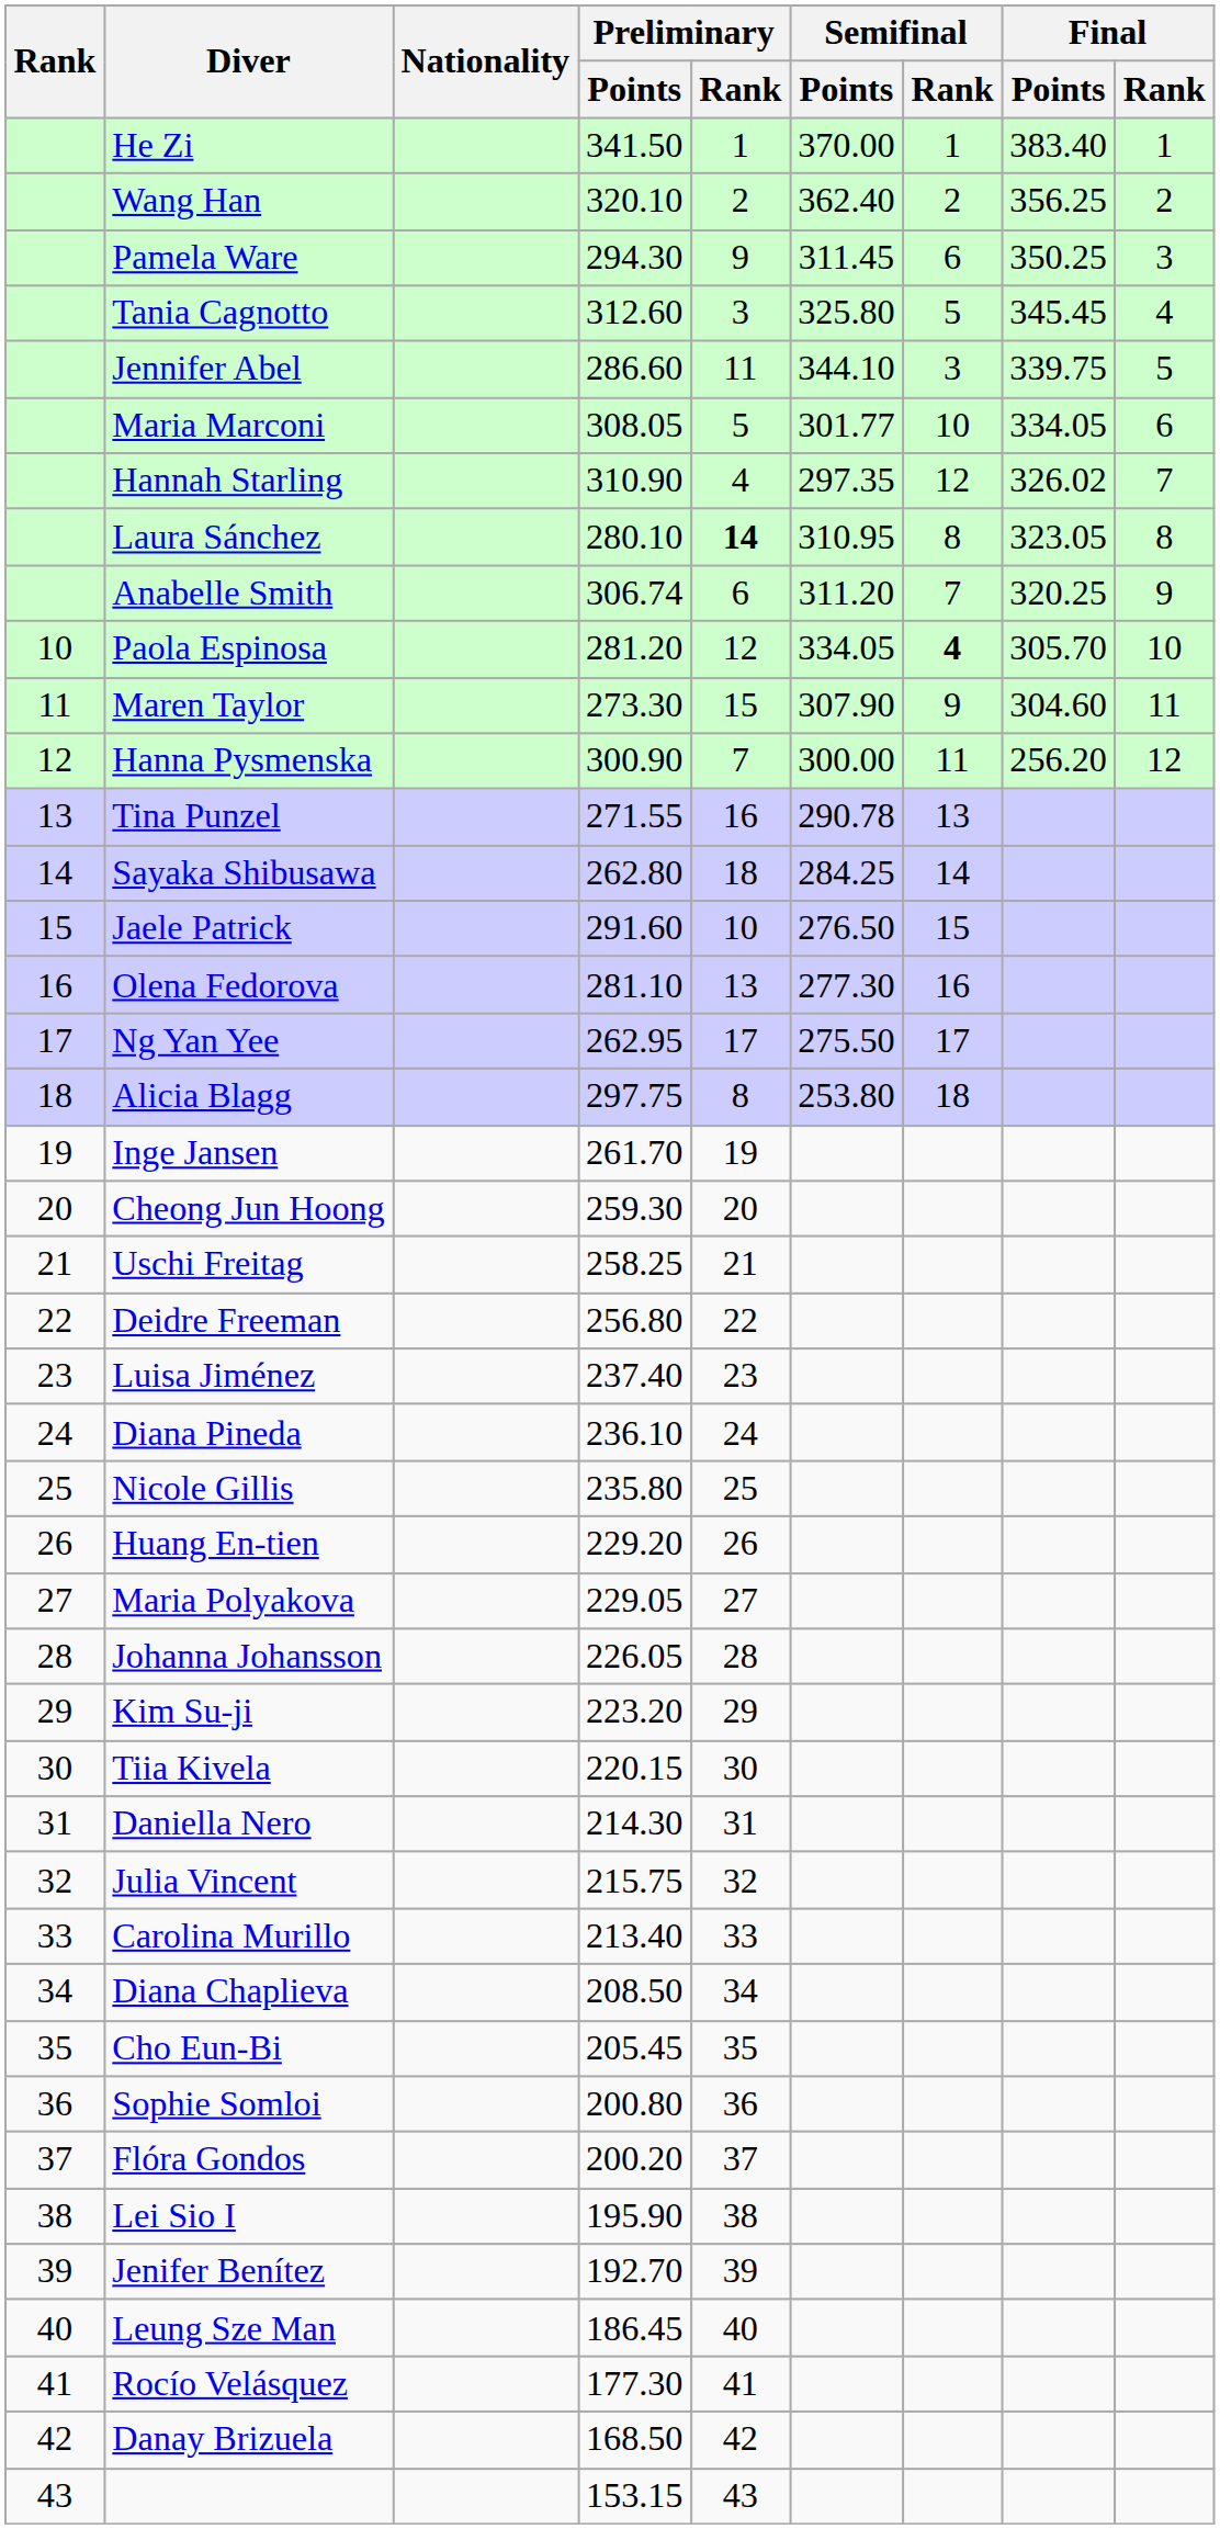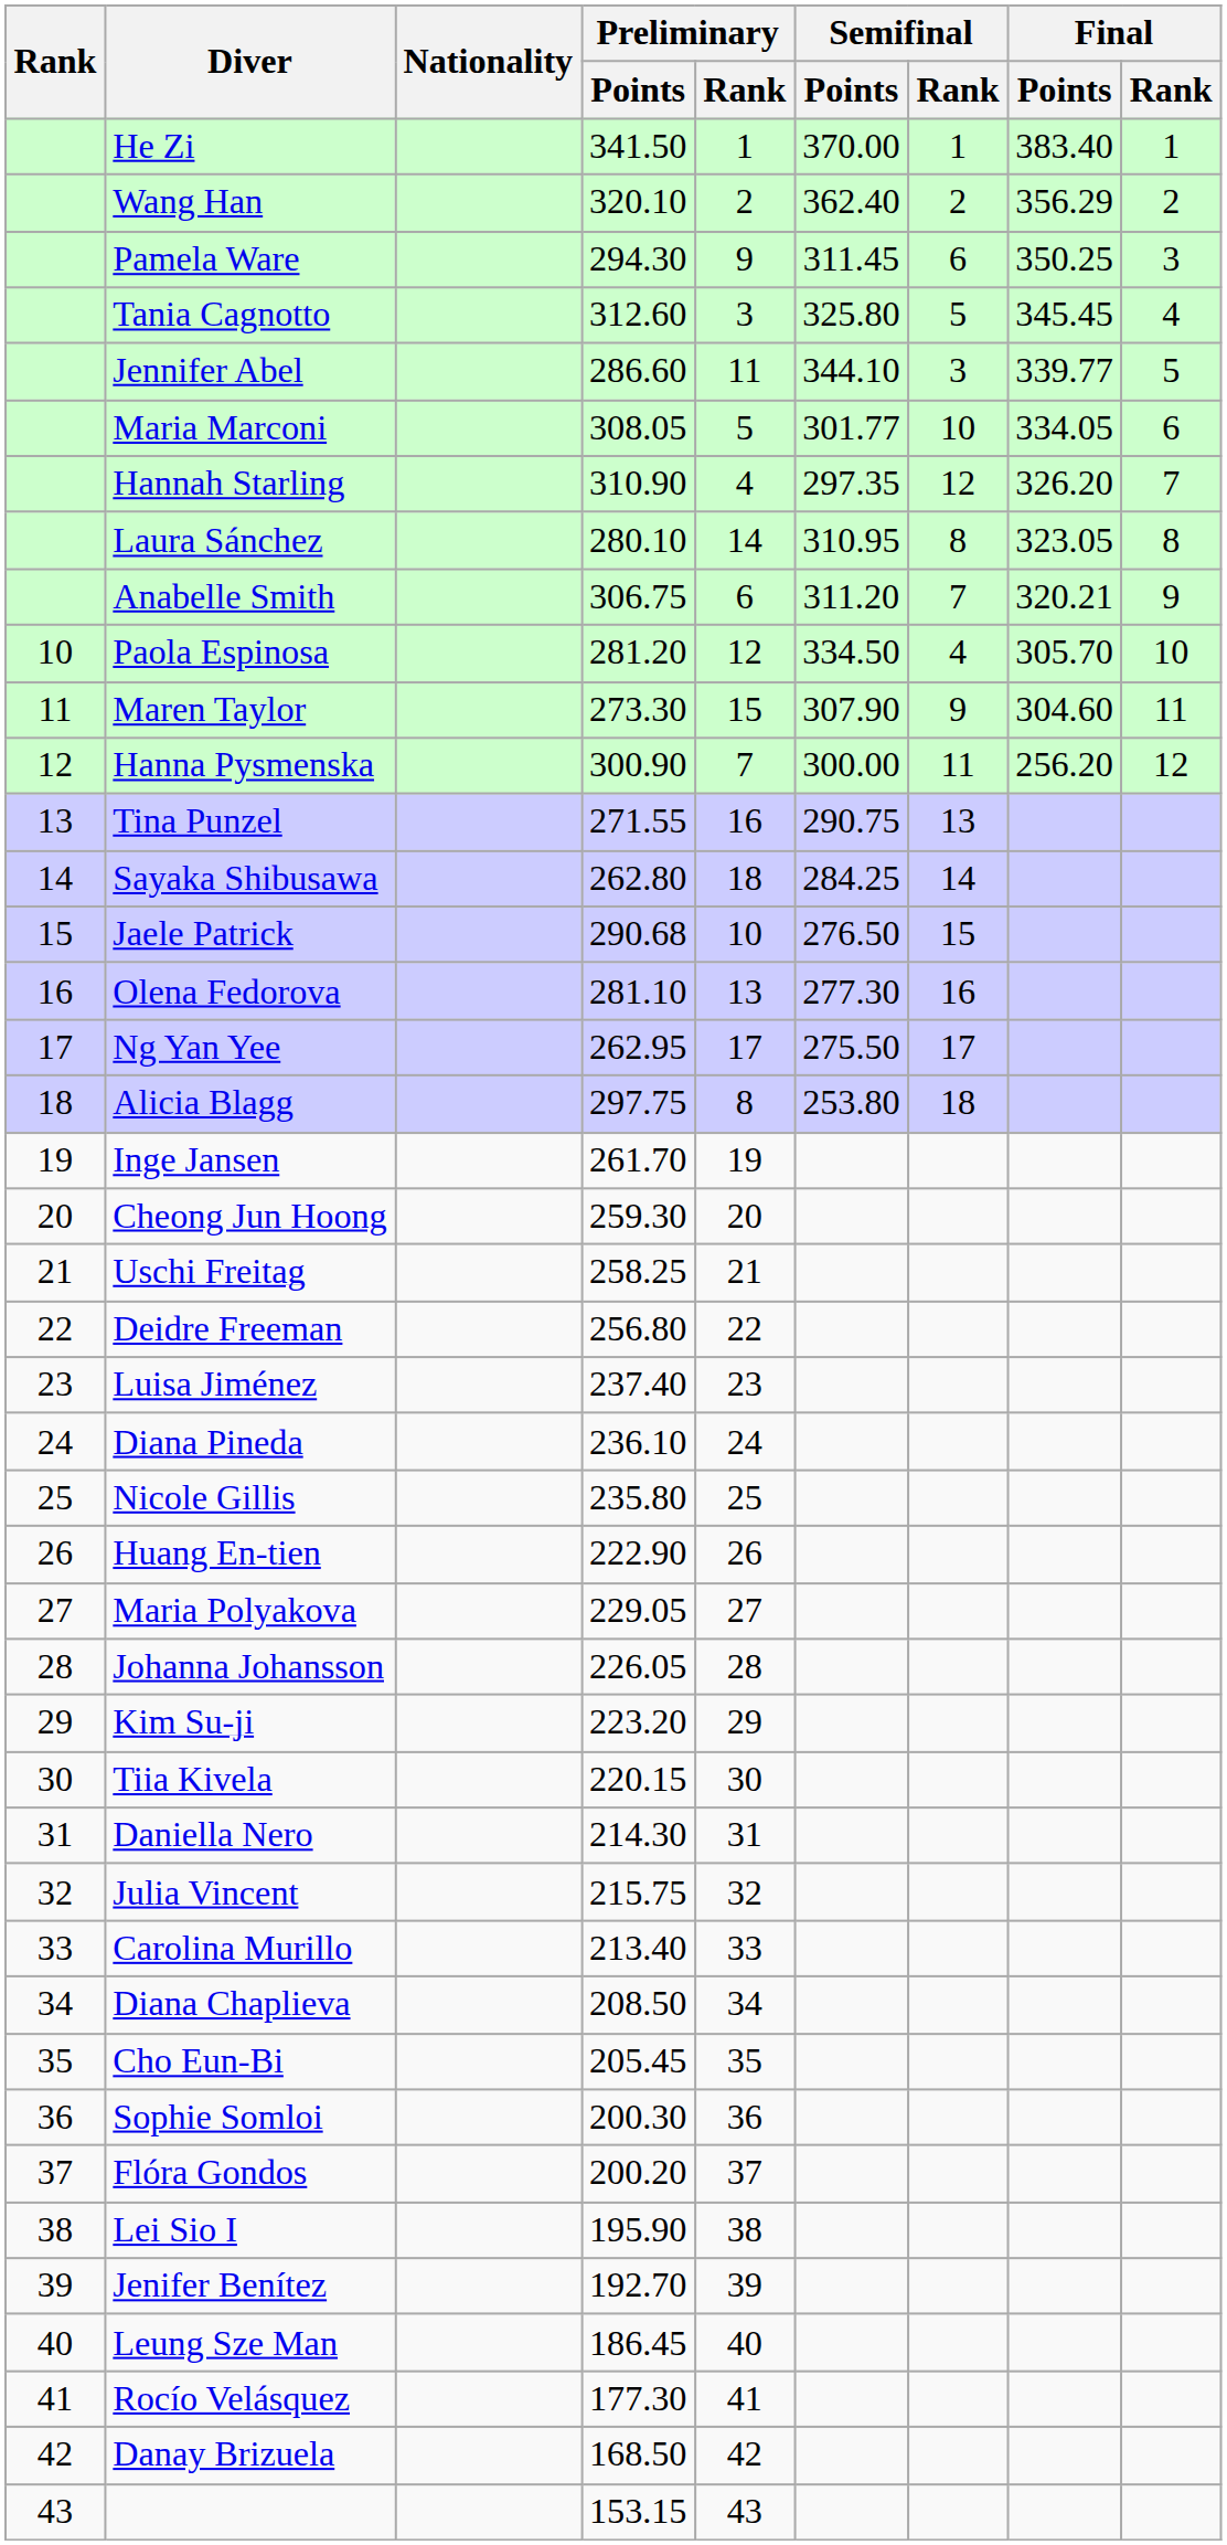Wang Han | Final / Points: 356.25 -> 356.29
Jennifer Abel | Final / Points: 339.75 -> 339.77
Hannah Starling | Final / Points: 326.02 -> 326.20
Laura Sánchez | Preliminary / Rank: bold -> normal
Anabelle Smith | Preliminary / Points: 306.74 -> 306.75
Anabelle Smith | Final / Points: 320.25 -> 320.21
Paola Espinosa | Semifinal / Points: 334.05 -> 334.50
Paola Espinosa | Semifinal / Rank: bold -> normal
Tina Punzel | Semifinal / Points: 290.78 -> 290.75
Jaele Patrick | Preliminary / Points: 291.60 -> 290.68
Huang En-tien | Preliminary / Points: 229.20 -> 222.90
Sophie Somloi | Preliminary / Points: 200.80 -> 200.30
